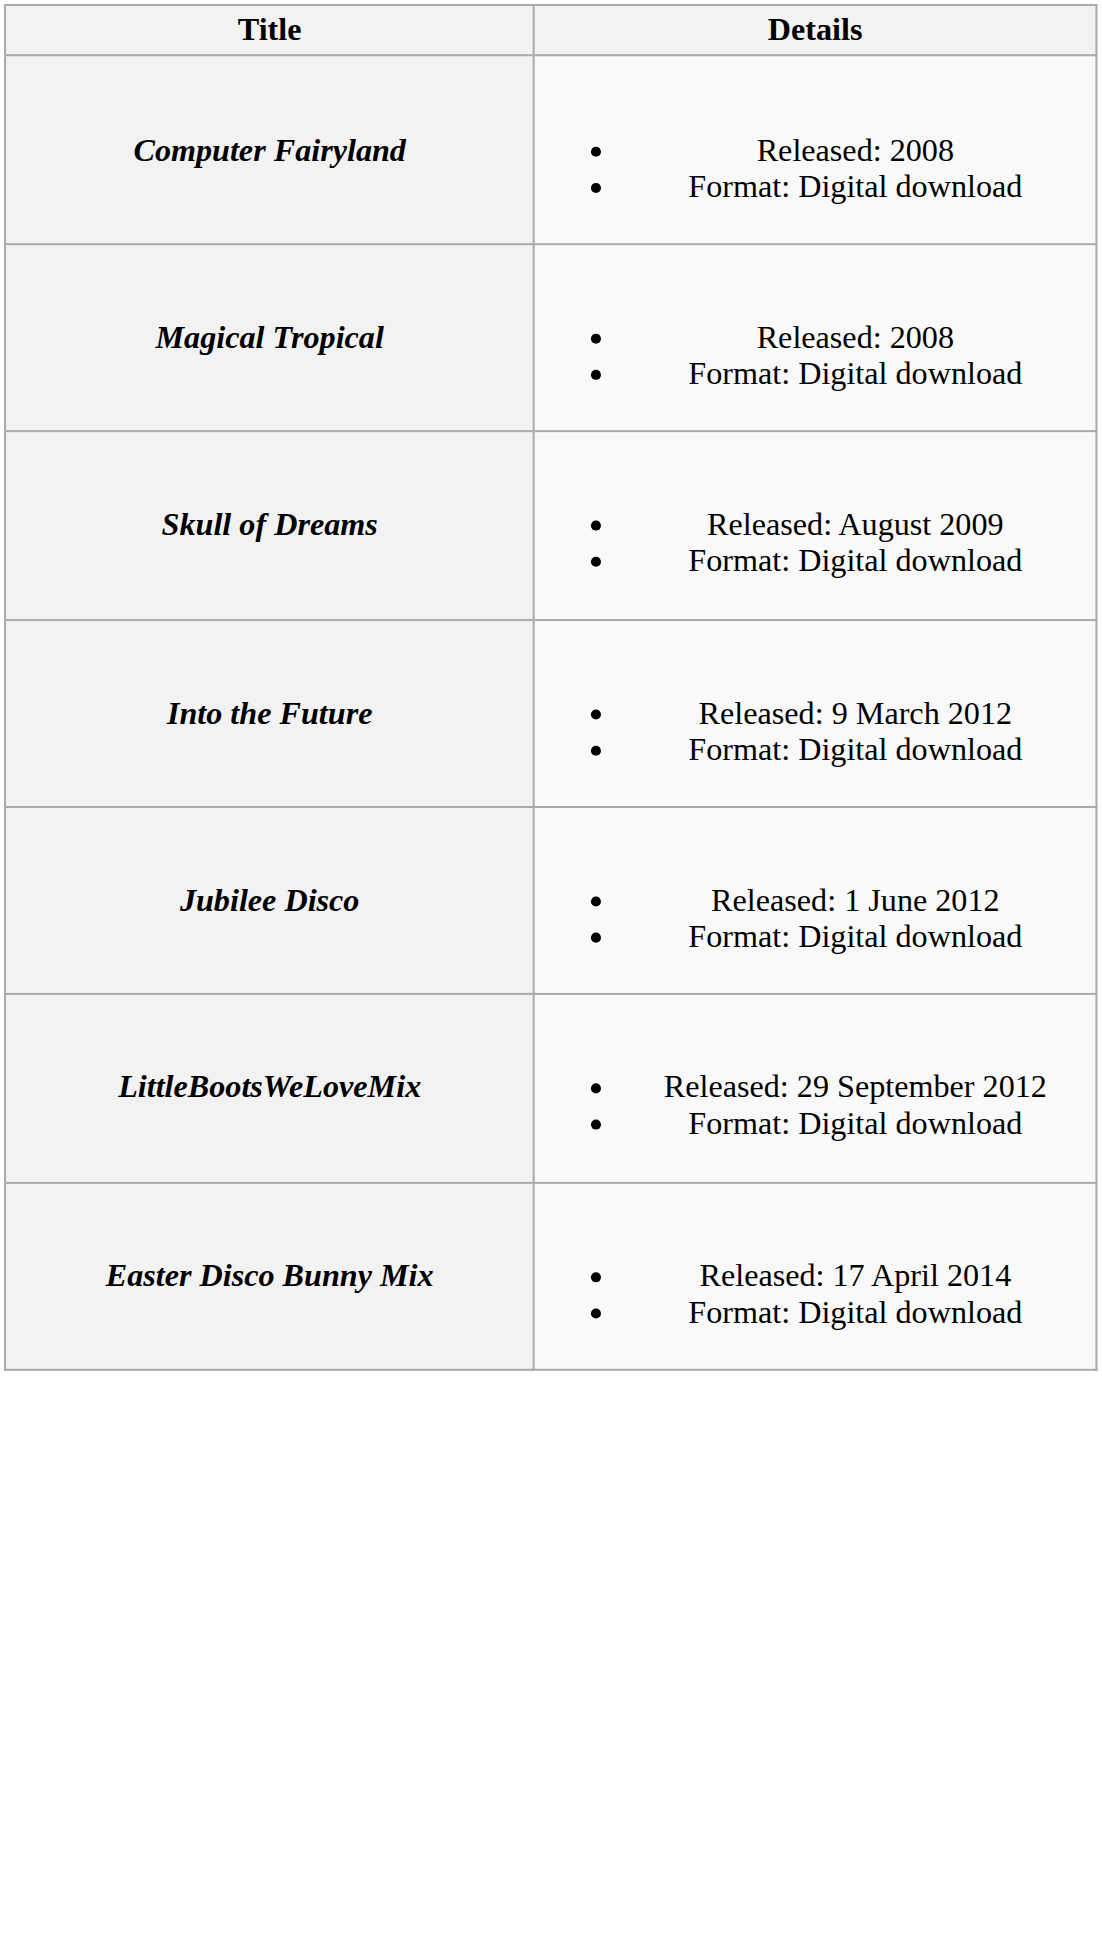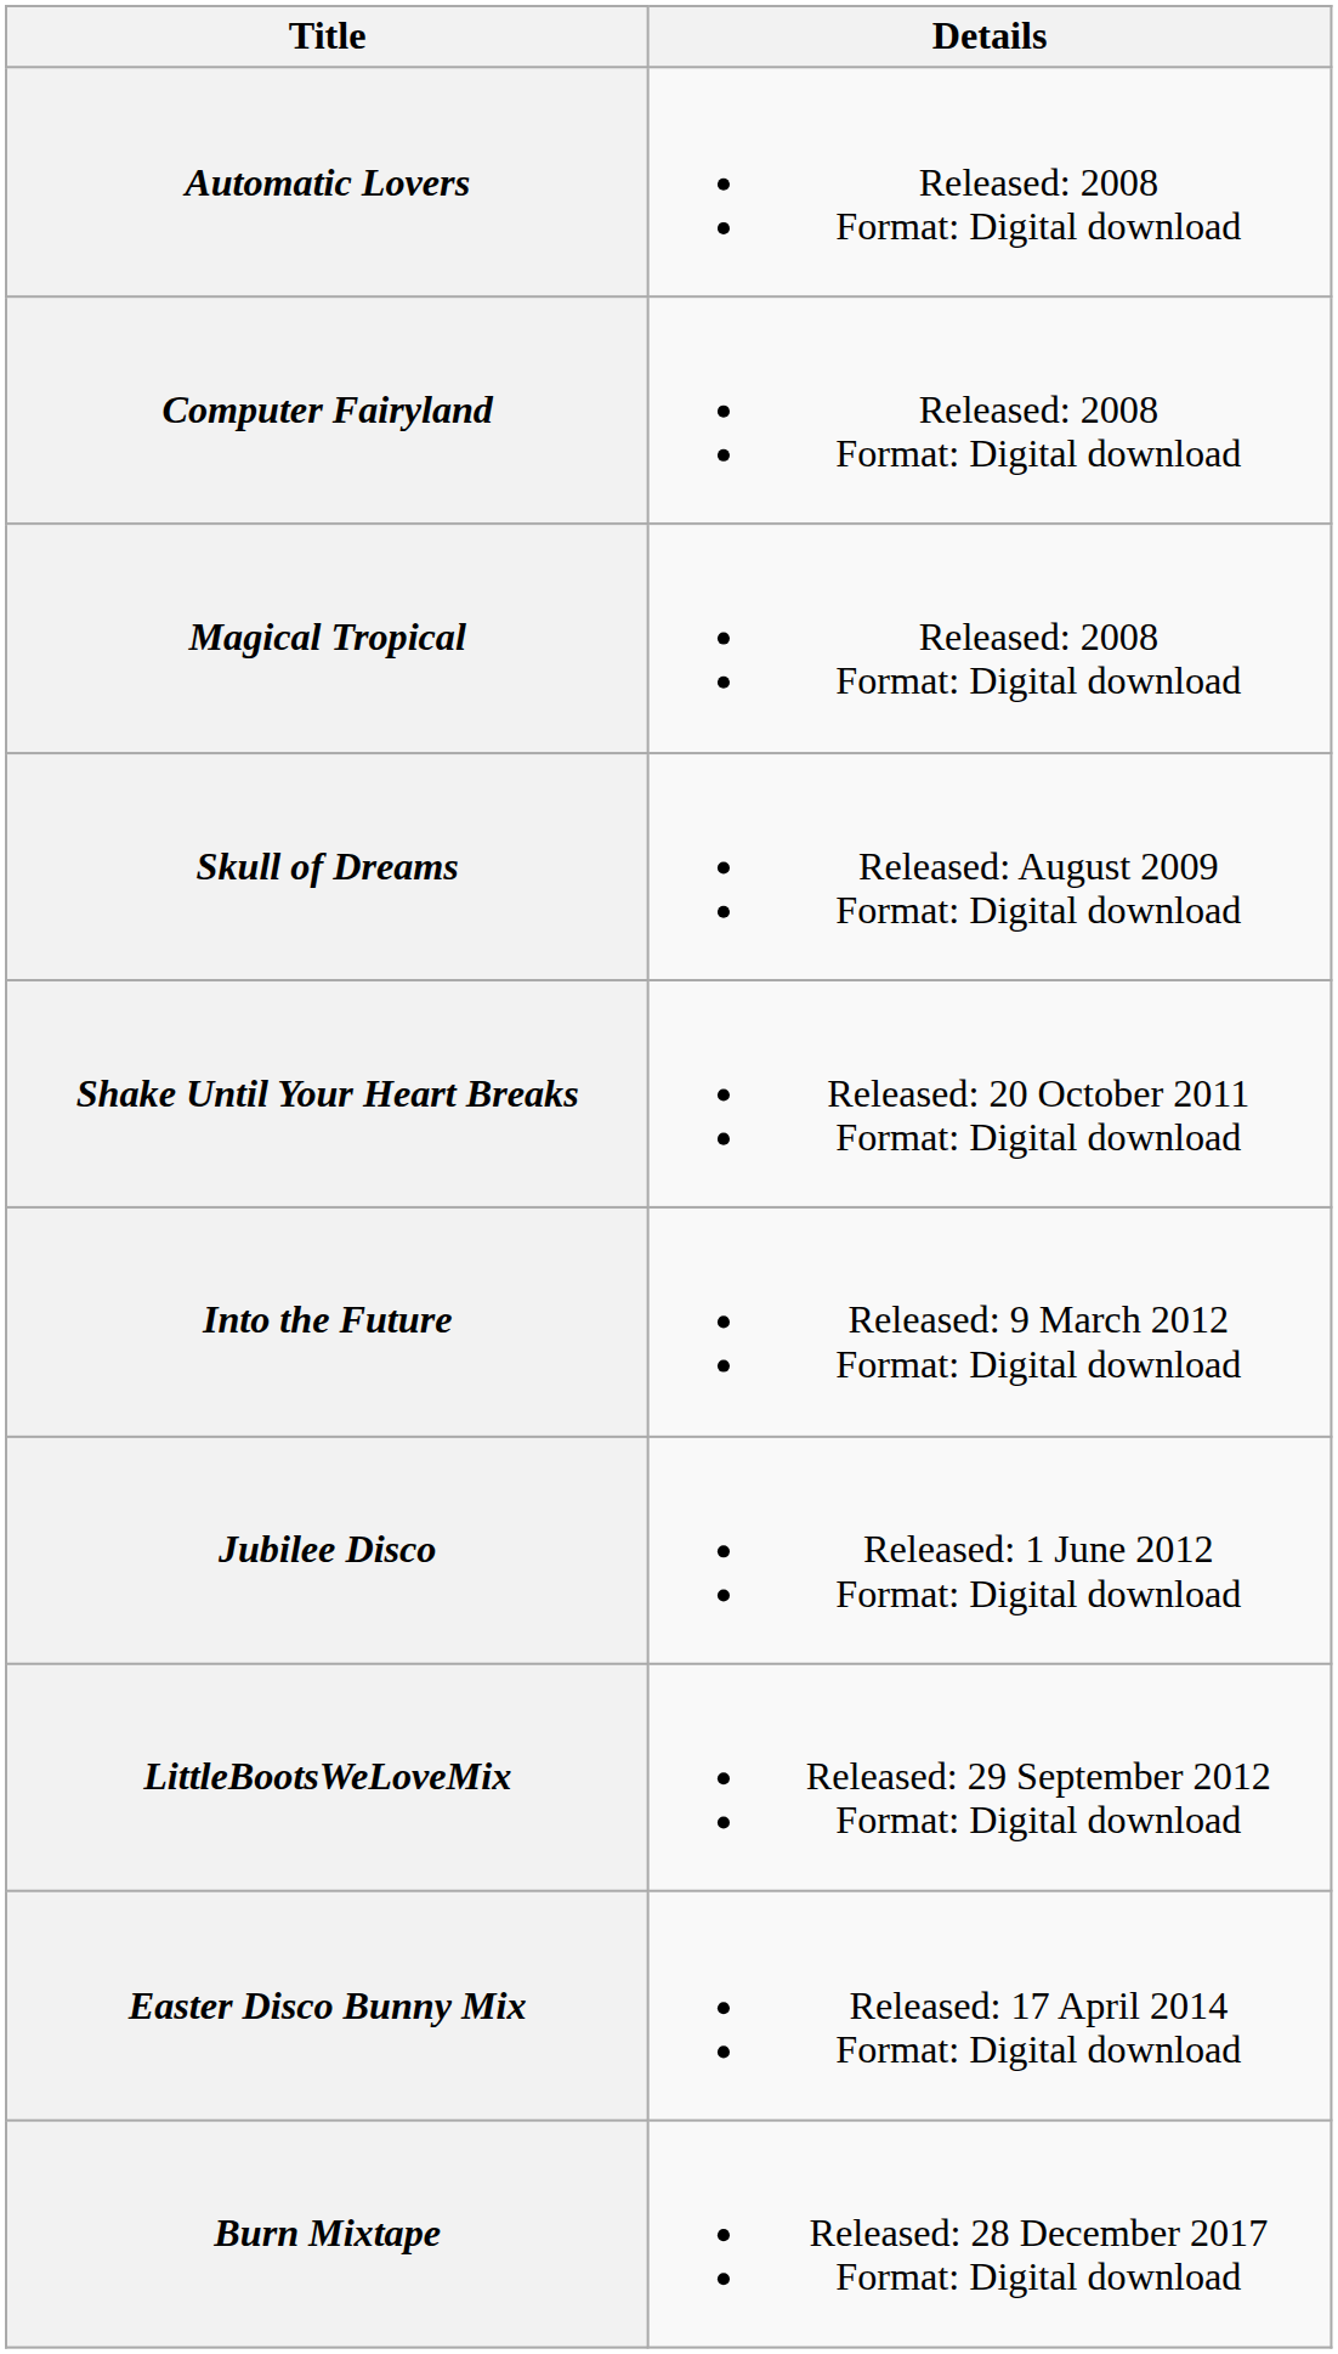+ row: Automatic Lovers | Released: 2008 Format: Digital download
+ row: Shake Until Your Heart Breaks | Released: 20 October 2011 Format: Digital download
+ row: Burn Mixtape | Released: 28 December 2017 Format: Digital download
